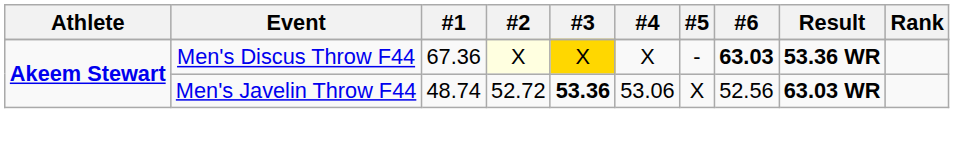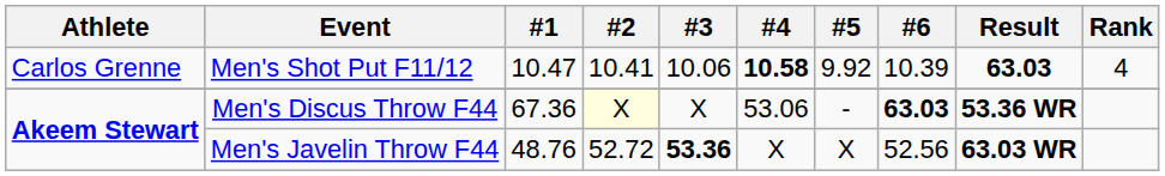+ row: Carlos Grenne | Men's Shot Put F11/12 | 10.47 | 10.41 | 10.06 | 10.58 | 9.92 | 10.39 | 63.03 | 4
Men's Discus Throw F44 | #3: gold background -> no background
Men's Discus Throw F44 | #4: X -> 53.06
Men's Javelin Throw F44 | #1: 48.74 -> 48.76
Men's Javelin Throw F44 | #4: 53.06 -> X
